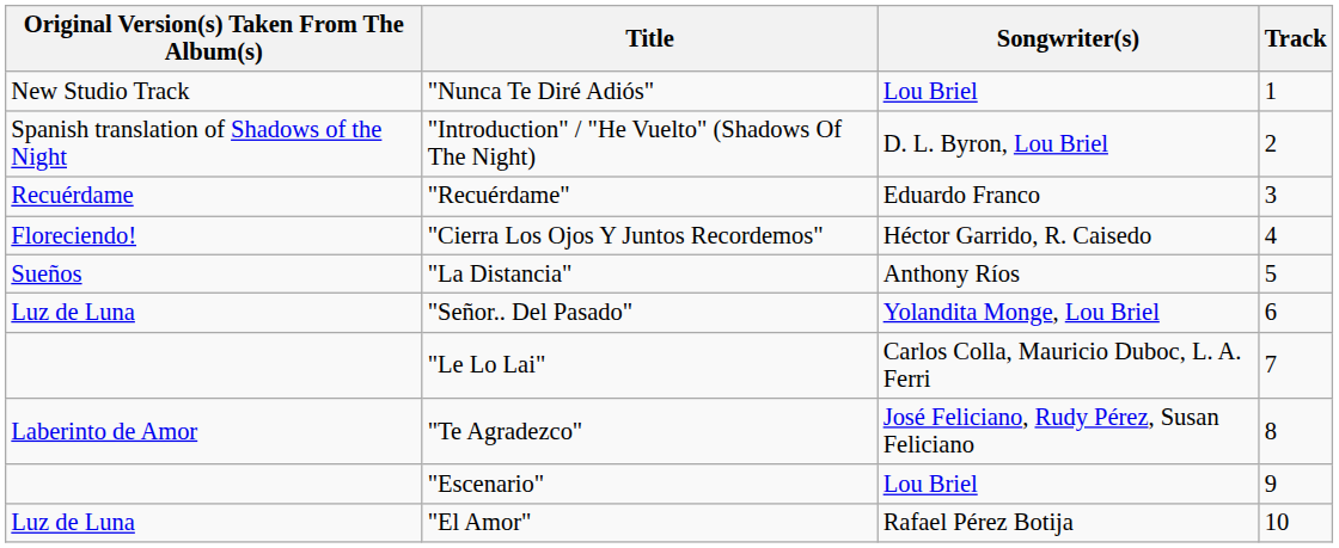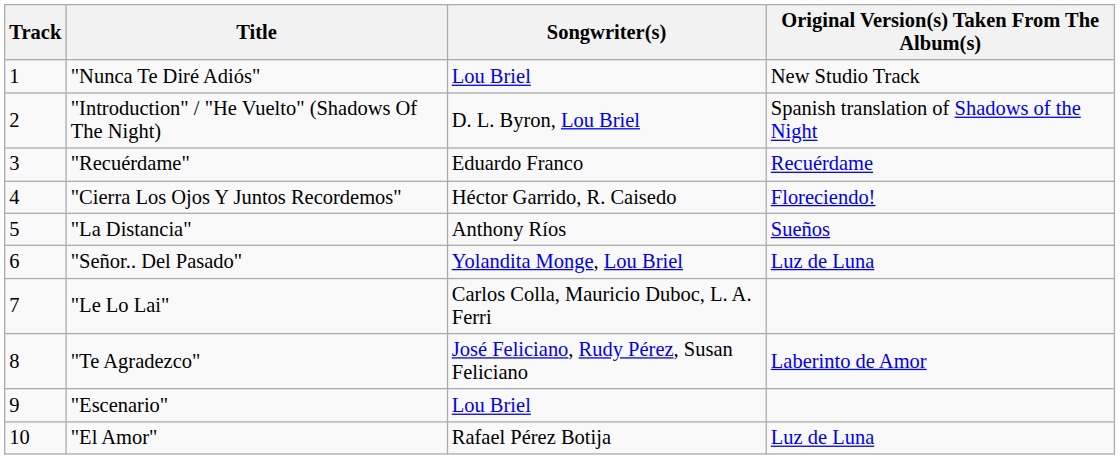columns swapped: Track <-> Original Version(s) Taken From The Album(s)
